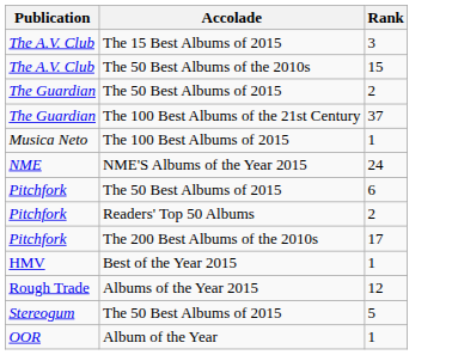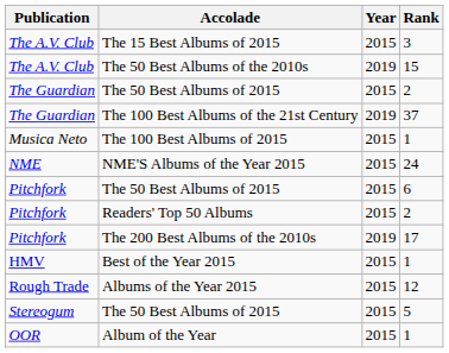+ column: Year | 2015 | 2019 | 2015 | 2019 | 2015 | 2015 | 2015 | 2015 | 2019 | 2015 | 2015 | 2015 | 2015
